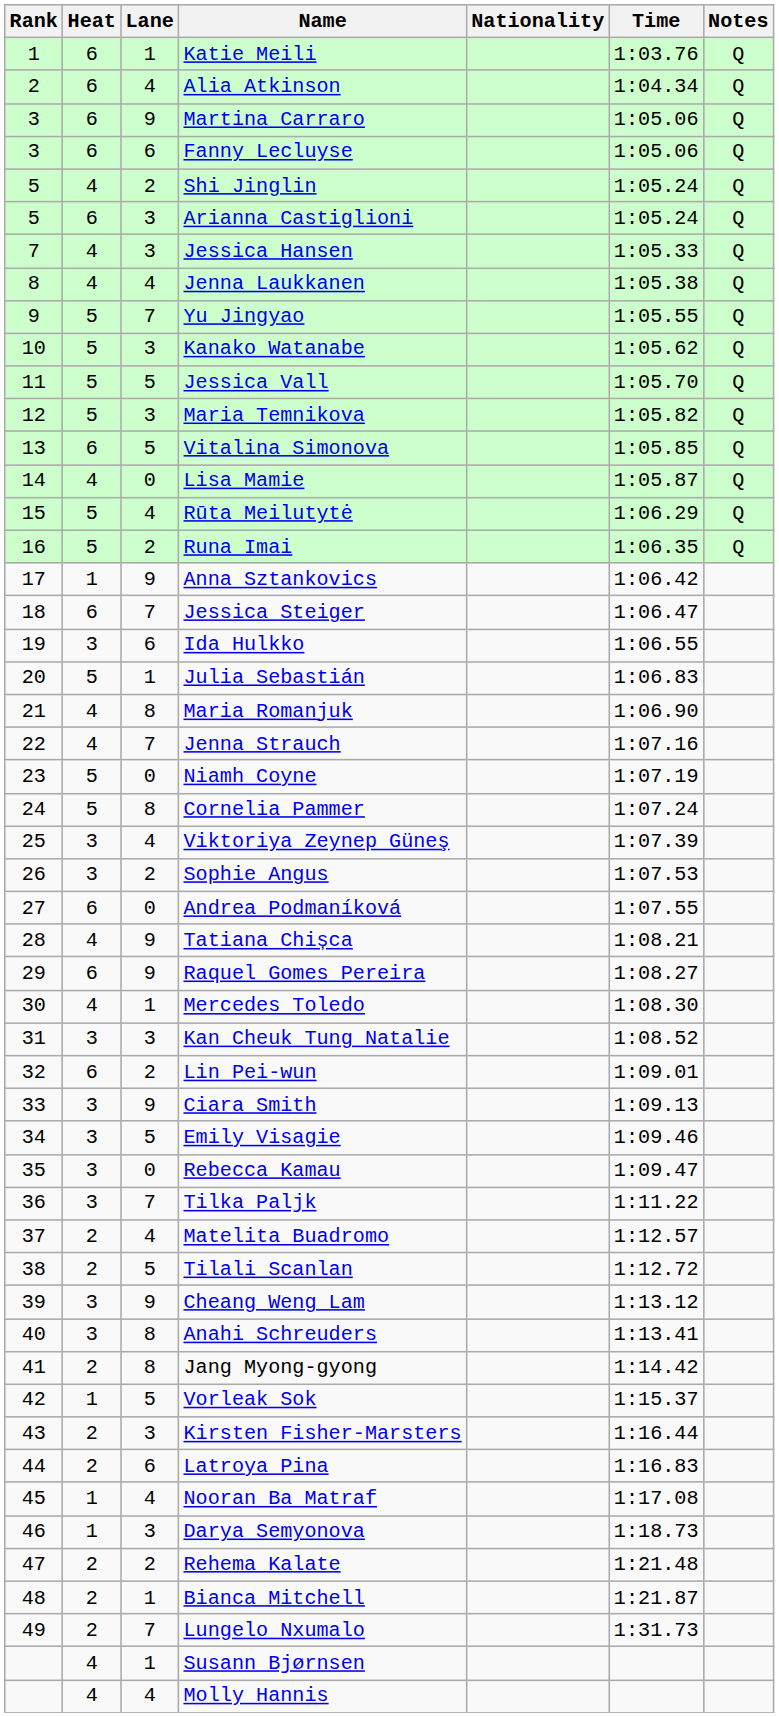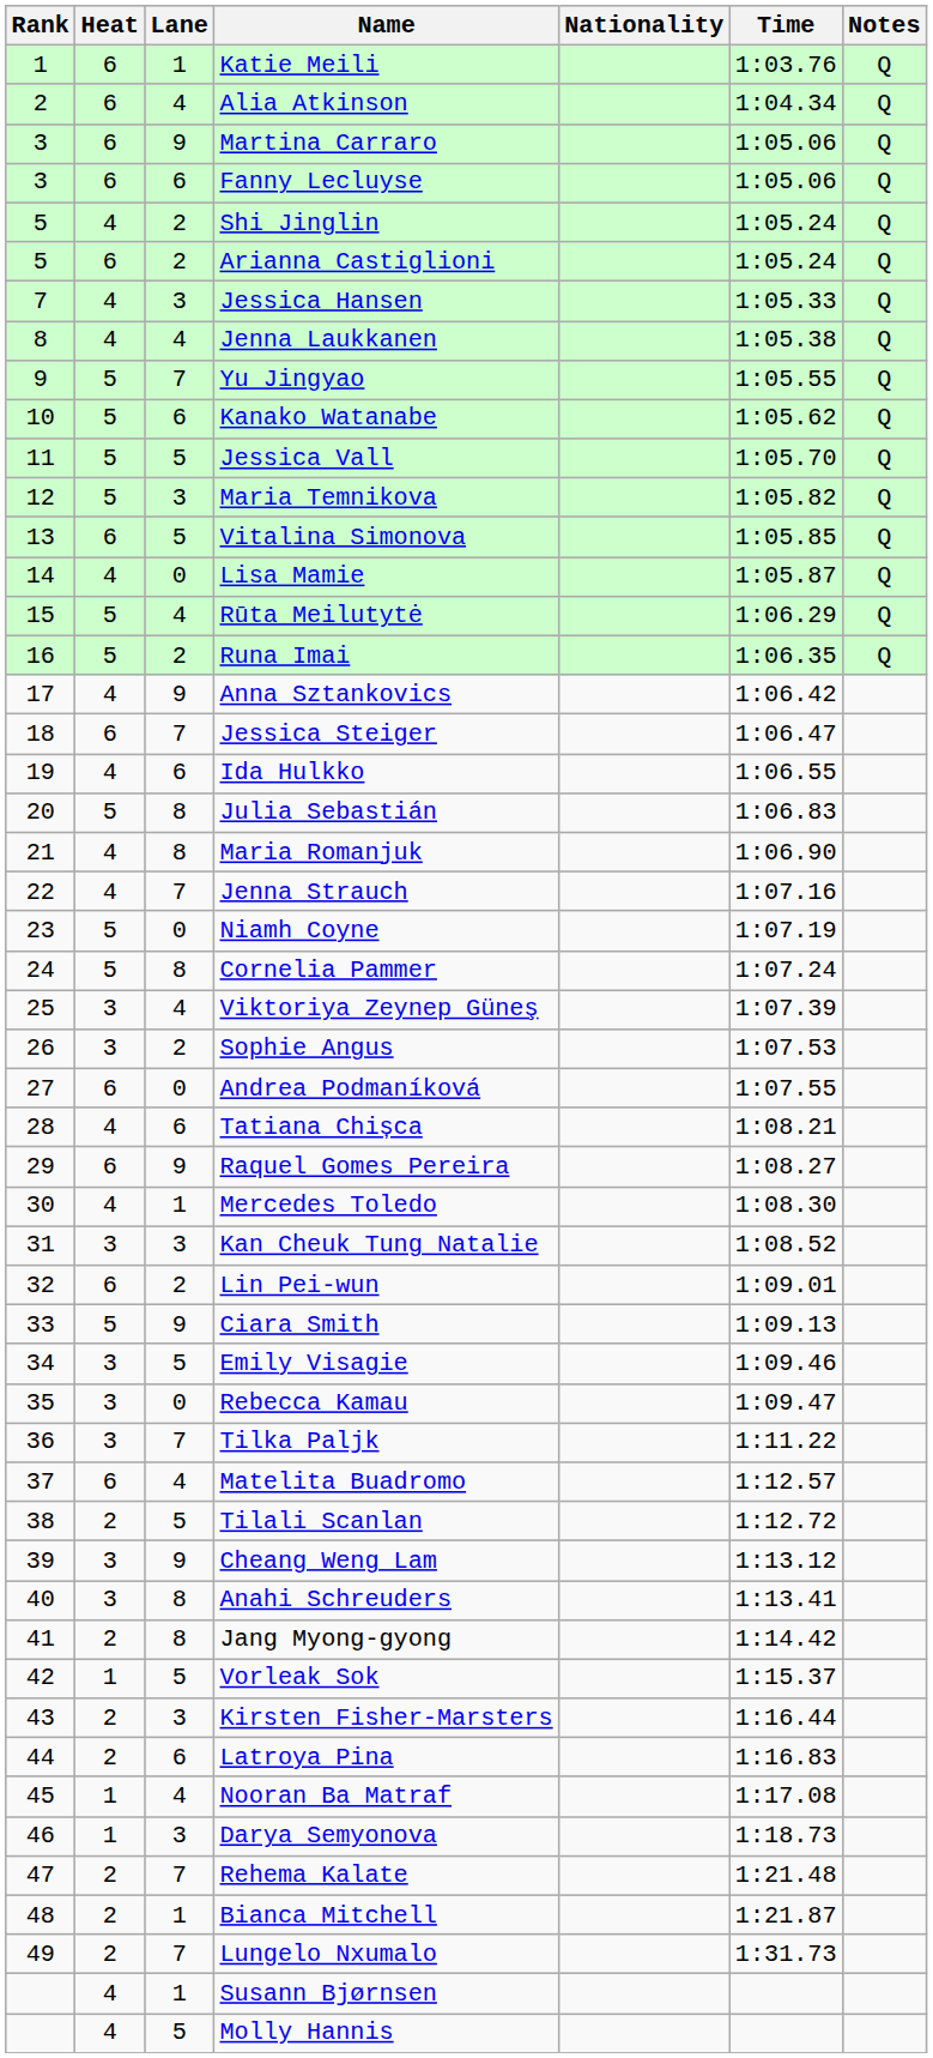Arianna Castiglioni | Lane: 3 -> 2
Kanako Watanabe | Lane: 3 -> 6
Anna Sztankovics | Heat: 1 -> 4
Ida Hulkko | Heat: 3 -> 4
Julia Sebastián | Lane: 1 -> 8
Tatiana Chișca | Lane: 9 -> 6
Ciara Smith | Heat: 3 -> 5
Matelita Buadromo | Heat: 2 -> 6
Rehema Kalate | Lane: 2 -> 7
Molly Hannis | Lane: 4 -> 5
